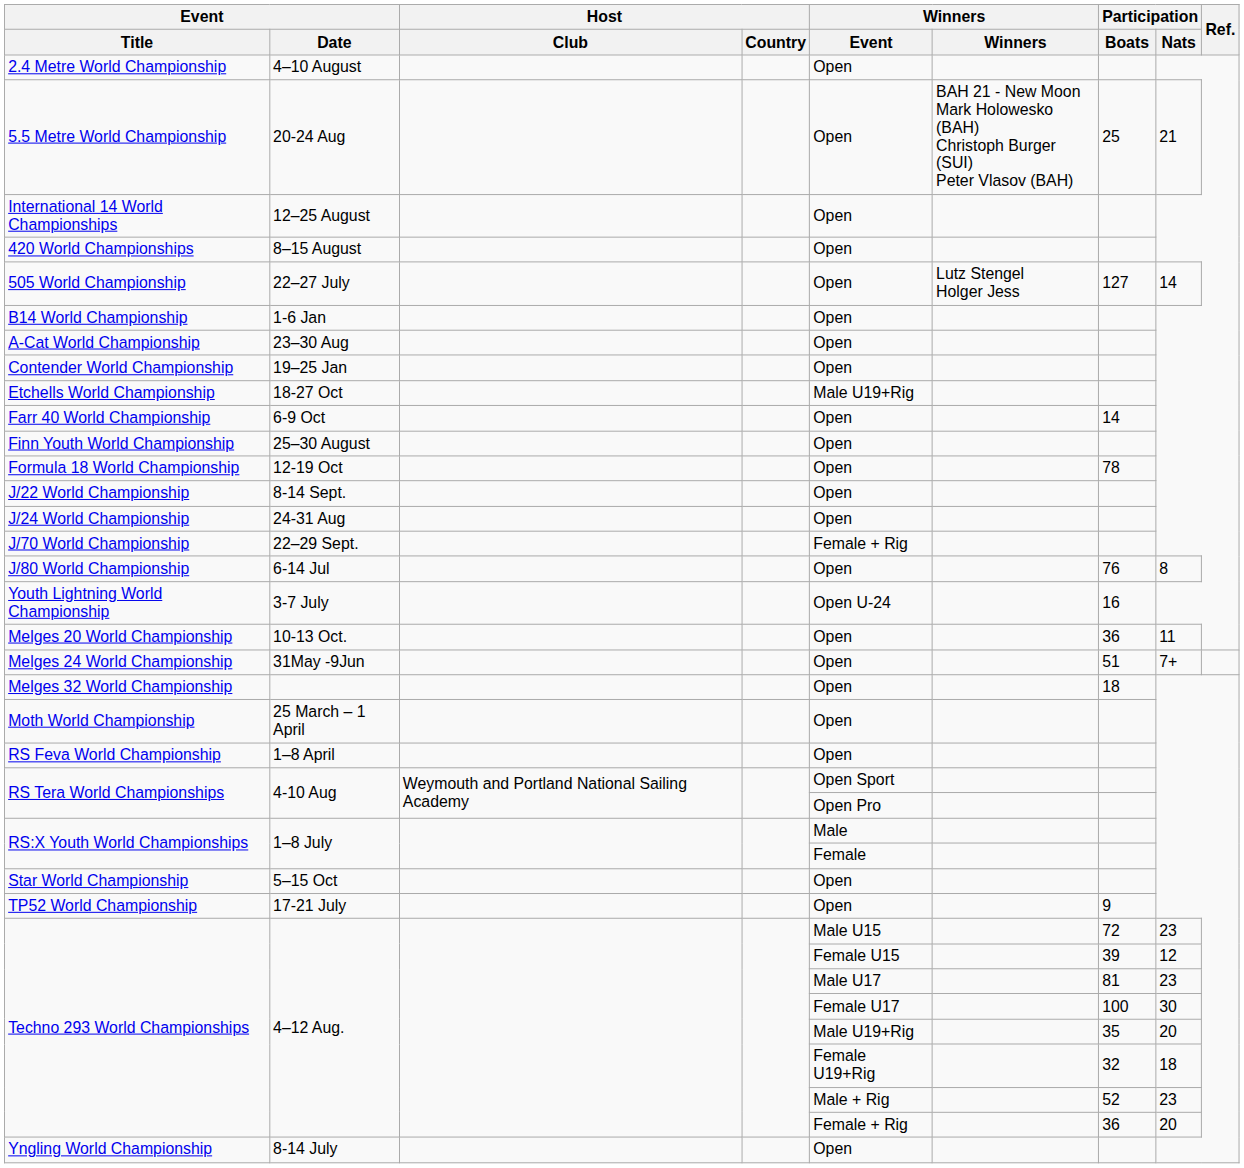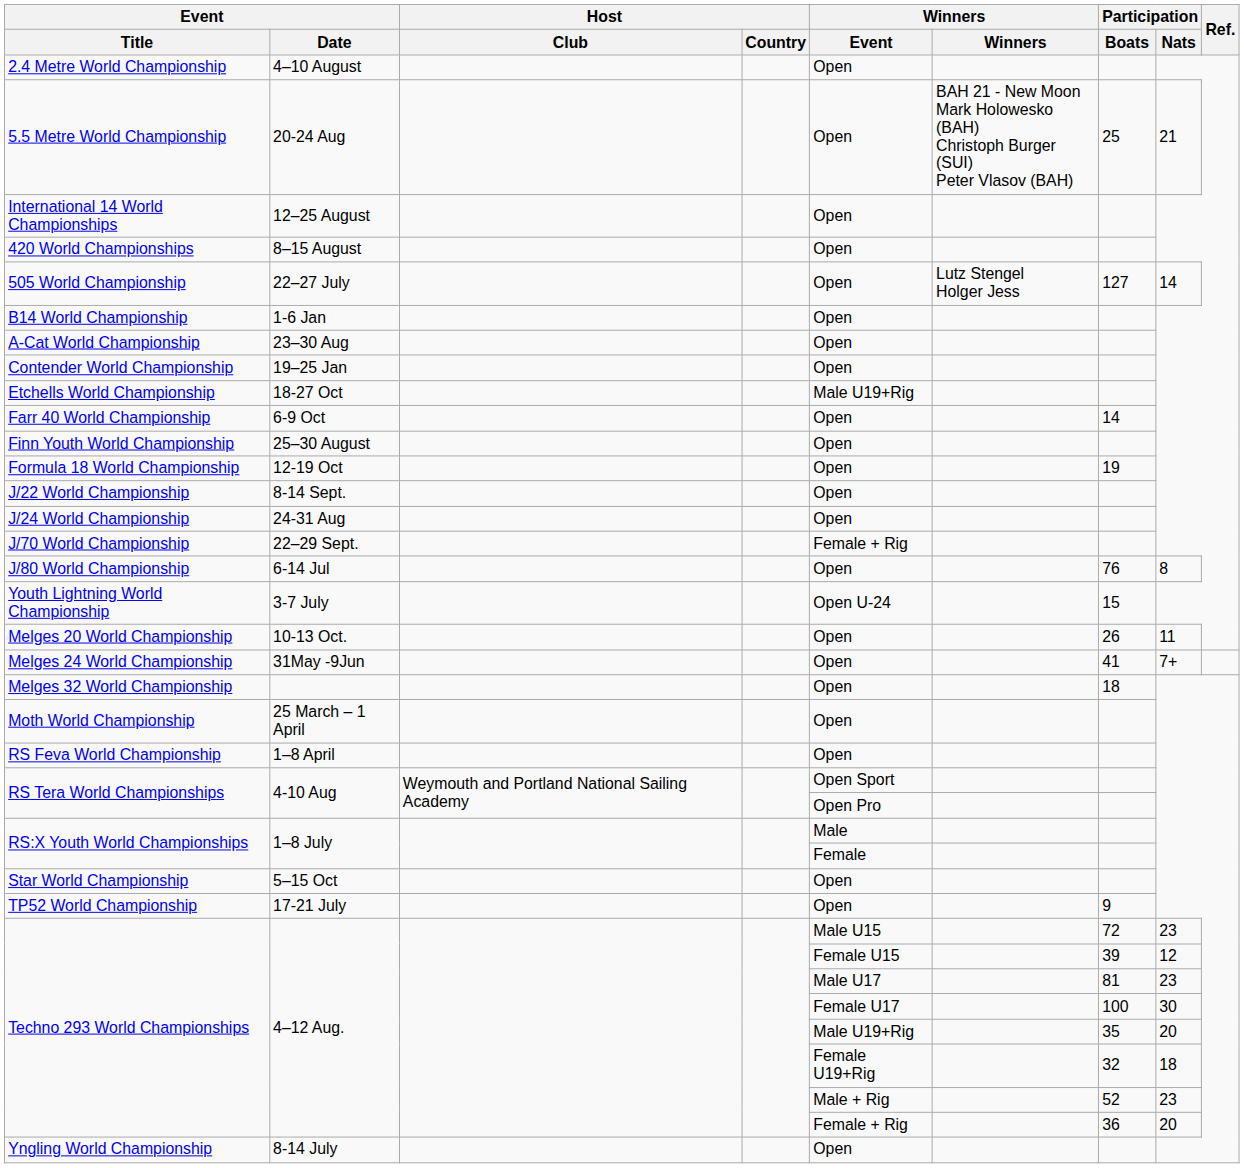Formula 18 World Championship | Participation / Boats: 78 -> 19
Youth Lightning World Championship | Participation / Boats: 16 -> 15
Melges 20 World Championship | Participation / Boats: 36 -> 26
Melges 24 World Championship | Participation / Boats: 51 -> 41
